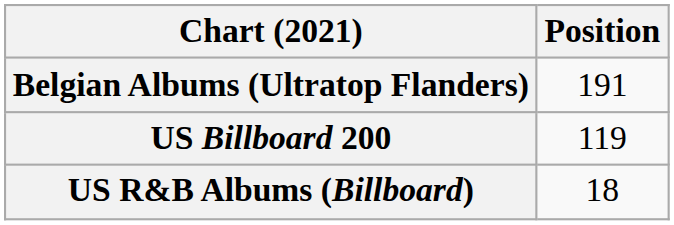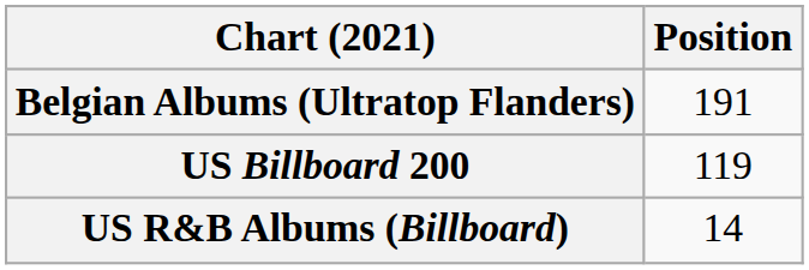US R&B Albums (Billboard) | Position: 18 -> 14
